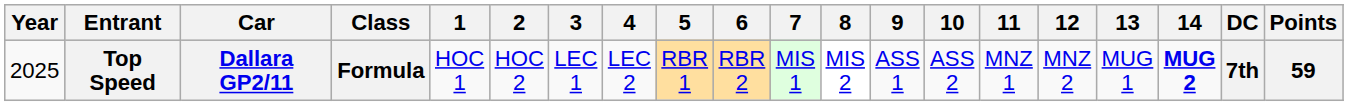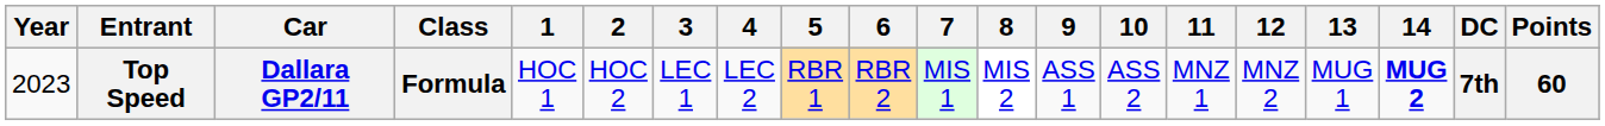Top Speed | Year: 2025 -> 2023
Top Speed | Points: 59 -> 60
